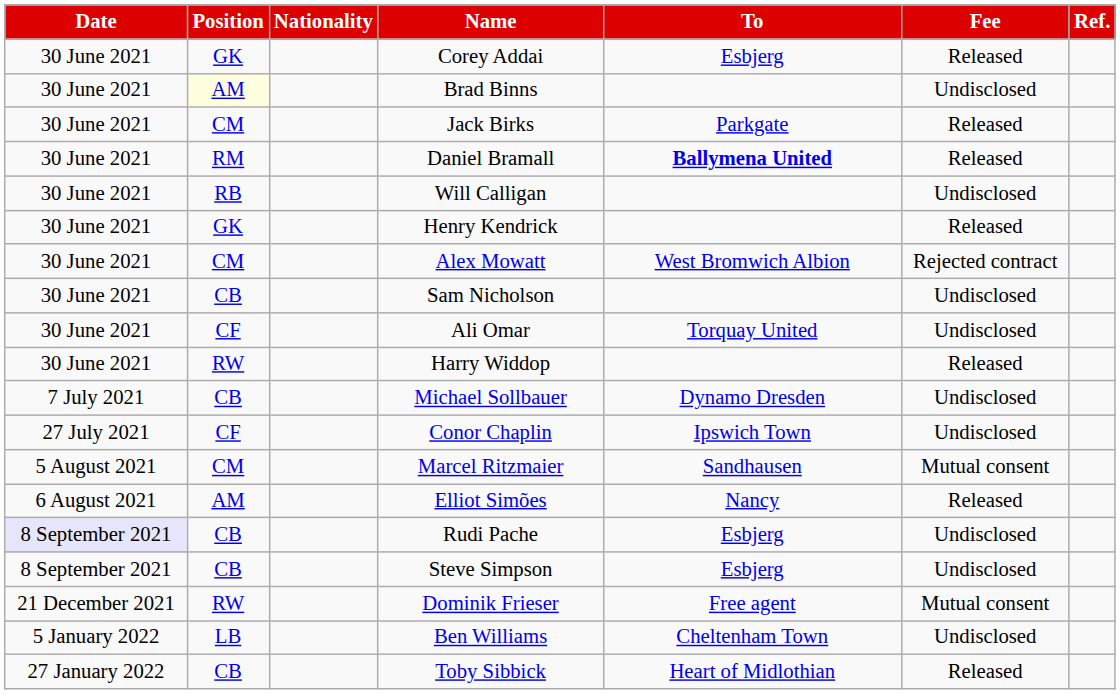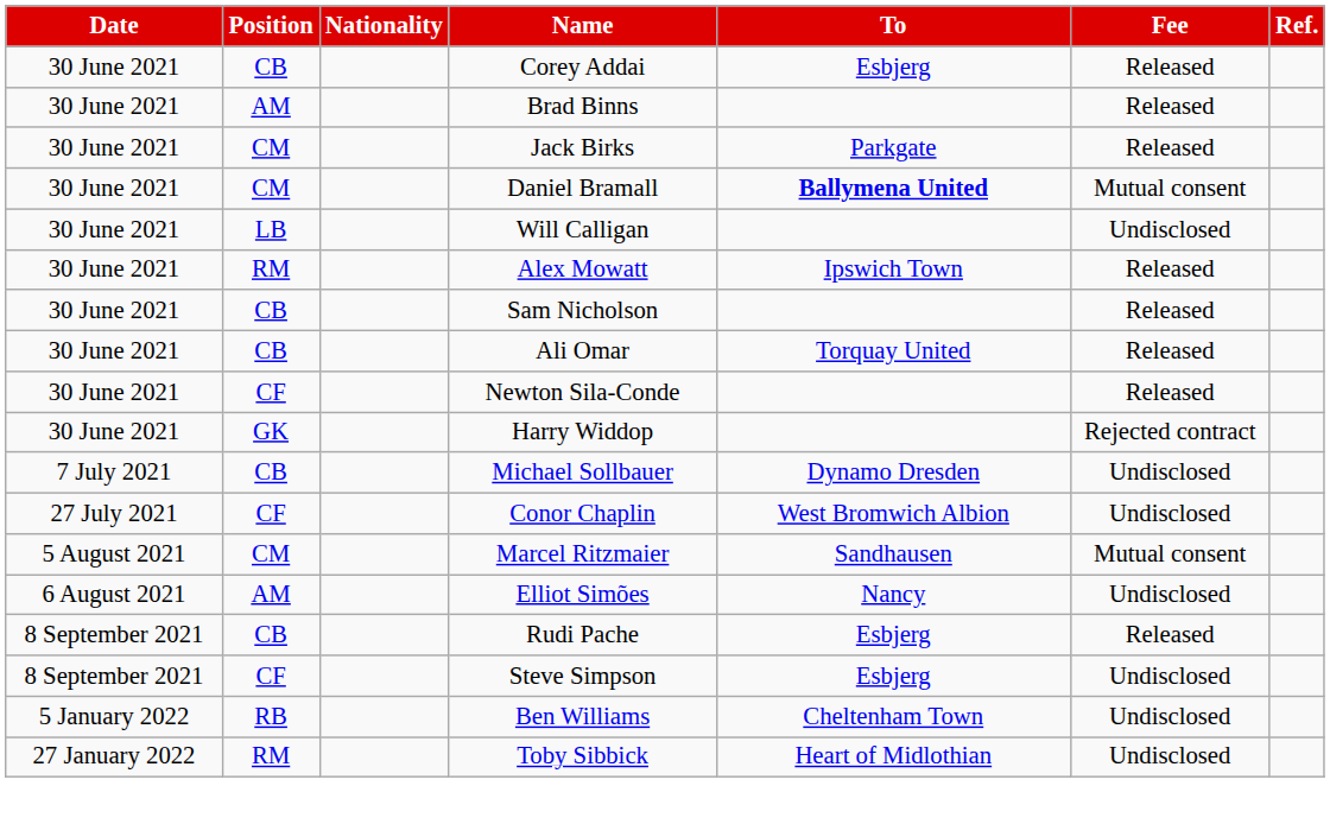Corey Addai | Position: GK -> CB
Brad Binns | Position: lightyellow background -> no background
Brad Binns | Fee: Undisclosed -> Released
Daniel Bramall | Position: RM -> CM
Daniel Bramall | Fee: Released -> Mutual consent
Will Calligan | Position: RB -> LB
- row: 30 June 2021 | GK | Henry Kendrick | Released
Alex Mowatt | Position: CM -> RM
Alex Mowatt | To: West Bromwich Albion -> Ipswich Town
Alex Mowatt | Fee: Rejected contract -> Released
Sam Nicholson | Fee: Undisclosed -> Released
Ali Omar | Position: CF -> CB
Ali Omar | Fee: Undisclosed -> Released
+ row: 30 June 2021 | CF | Newton Sila-Conde | Released
Harry Widdop | Position: RW -> GK
Harry Widdop | Fee: Released -> Rejected contract
Conor Chaplin | To: Ipswich Town -> West Bromwich Albion
Elliot Simões | Fee: Released -> Undisclosed
Rudi Pache | Date: lavender background -> no background
Rudi Pache | Fee: Undisclosed -> Released
Steve Simpson | Position: CB -> CF
- row: 21 December 2021 | RW | Dominik Frieser | Free agent | Mutual consent
Ben Williams | Position: LB -> RB
Toby Sibbick | Position: CB -> RM
Toby Sibbick | Fee: Released -> Undisclosed
